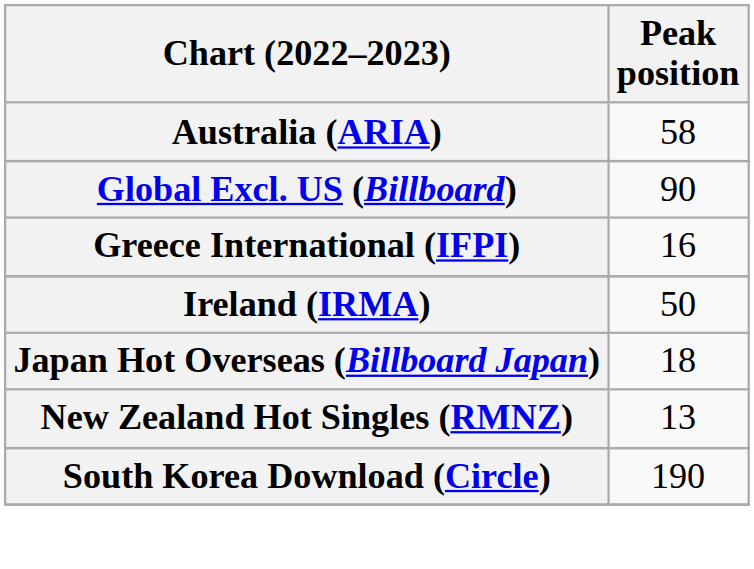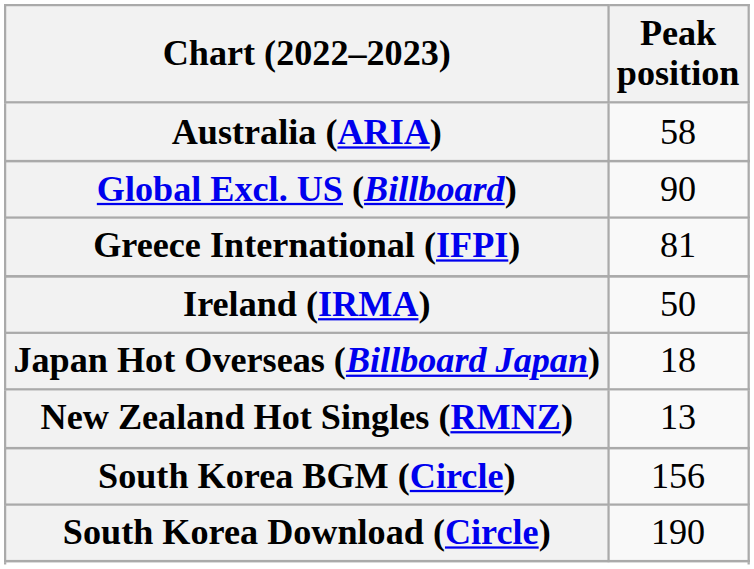Greece International (IFPI) | Peak position: 16 -> 81
+ row: South Korea BGM (Circle) | 156
